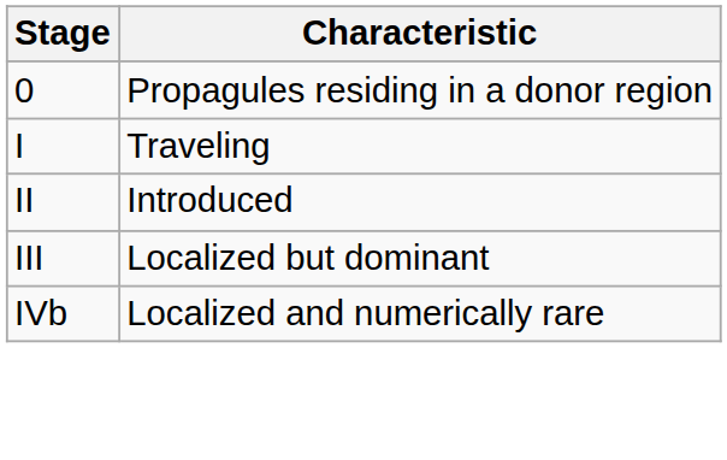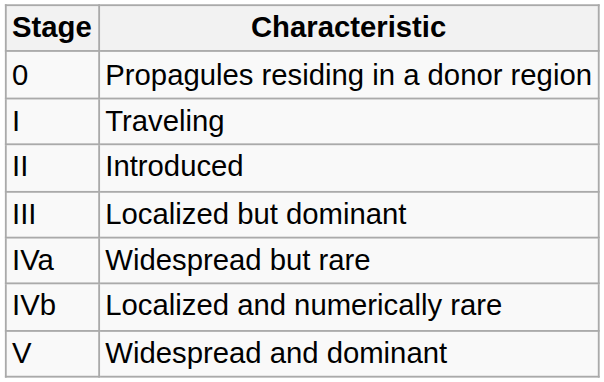+ row: IVa | Widespread but rare
+ row: V | Widespread and dominant
